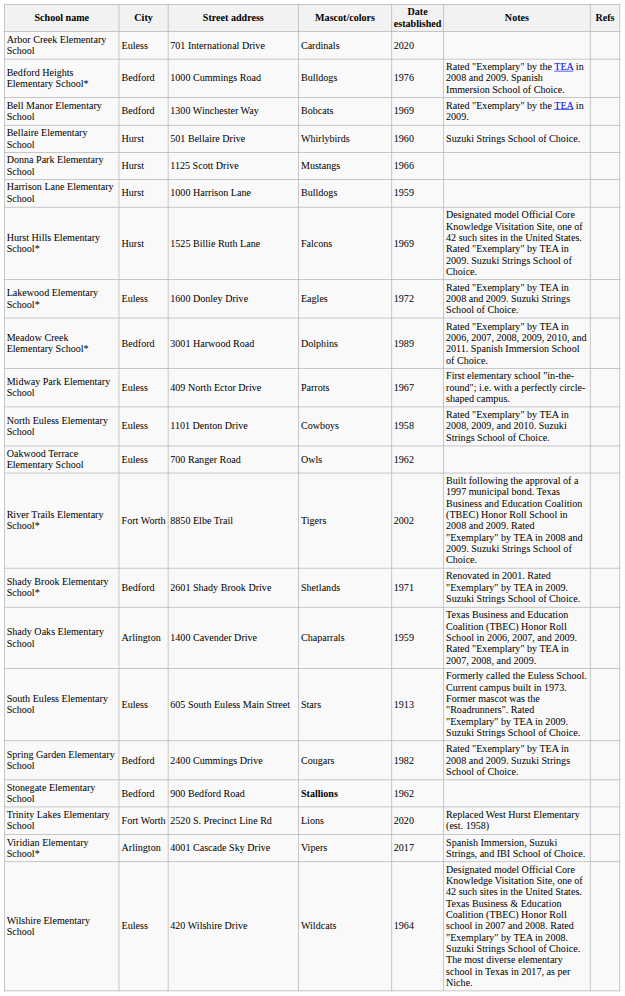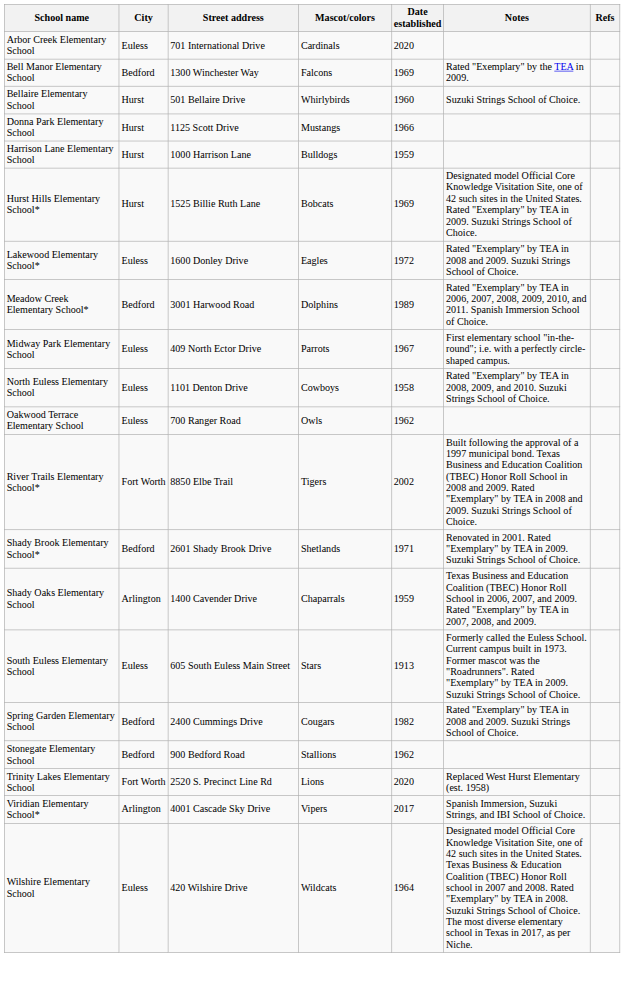- row: Bedford Heights Elementary School* | Bedford | 1000 Cummings Road | Bulldogs | 1976 | Rated "Exemplary" by the TEA in 2008 and 2009. Spanish Immersion School of Choice.
Bell Manor Elementary School | Mascot/colors: Bobcats -> Falcons
Hurst Hills Elementary School* | Mascot/colors: Falcons -> Bobcats
Stonegate Elementary School | Mascot/colors: bold -> normal
